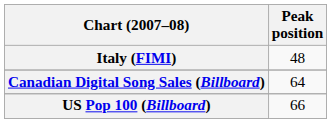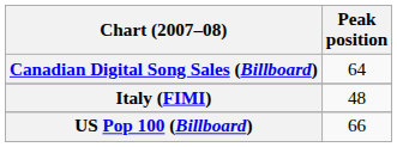rows swapped: Canadian Digital Song Sales (Billboard) <-> Italy (FIMI)
